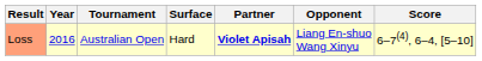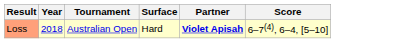- column: Opponent | Liang En-shuo Wang Xinyu
Loss | Year: 2016 -> 2018
